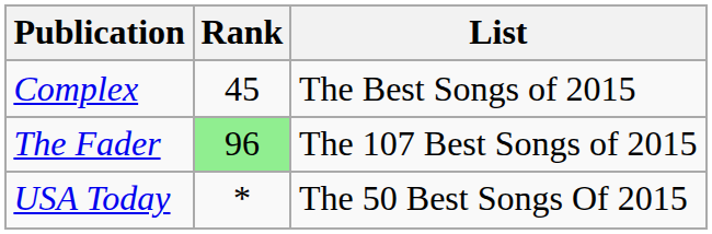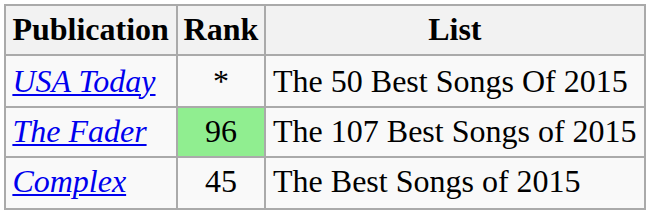rows swapped: USA Today <-> Complex
